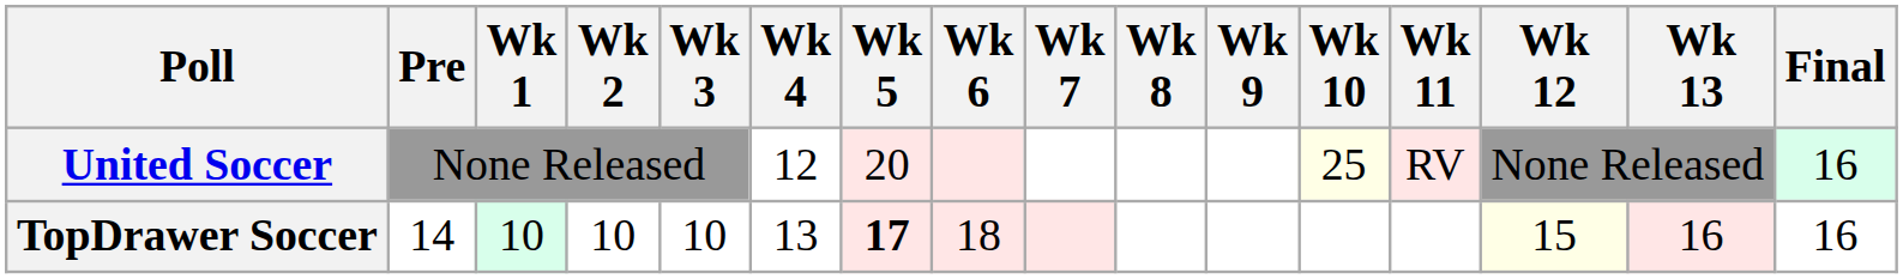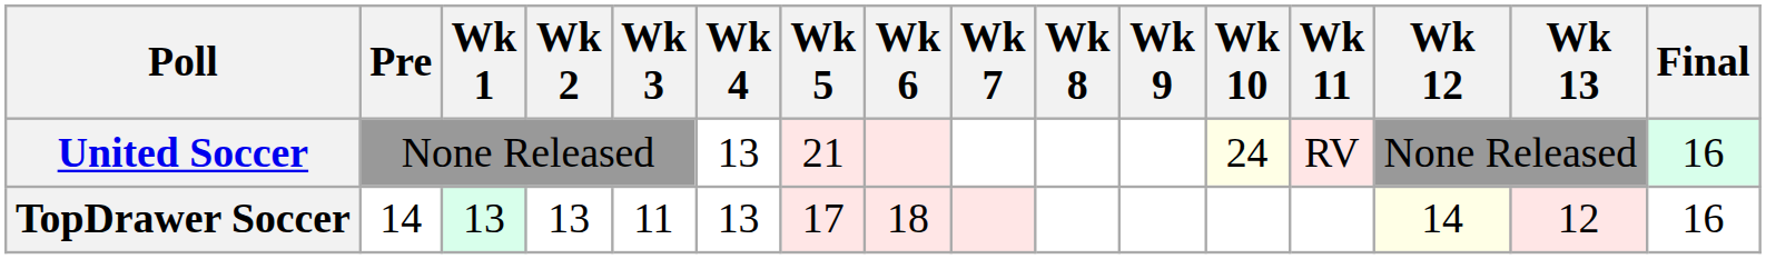United Soccer | Wk 4: 12 -> 13
United Soccer | Wk 5: 20 -> 21
United Soccer | Wk 10: 25 -> 24
TopDrawer Soccer | Wk 1: 10 -> 13
TopDrawer Soccer | Wk 2: 10 -> 13
TopDrawer Soccer | Wk 3: 10 -> 11
TopDrawer Soccer | Wk 5: bold -> normal
TopDrawer Soccer | Wk 12: 15 -> 14
TopDrawer Soccer | Wk 13: 16 -> 12
